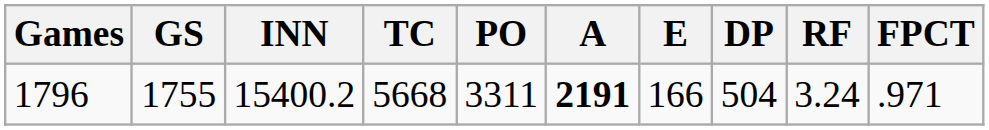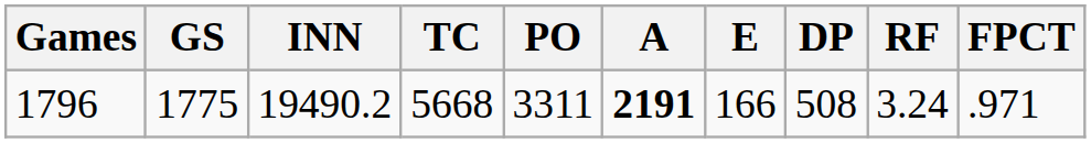1796 | GS: 1755 -> 1775
1796 | INN: 15400.2 -> 19490.2
1796 | DP: 504 -> 508
